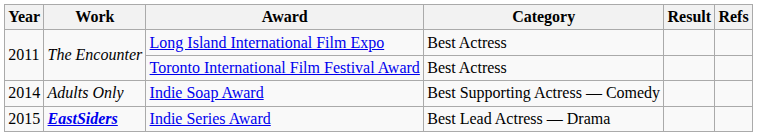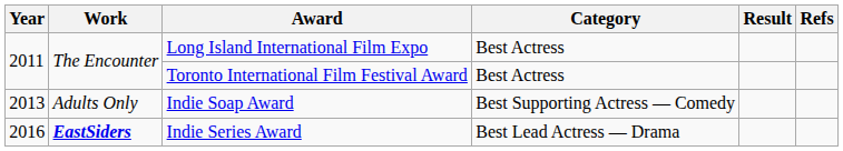Indie Soap Award | Year: 2014 -> 2013
Indie Series Award | Year: 2015 -> 2016
